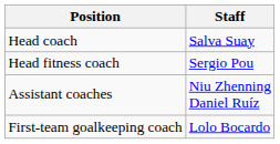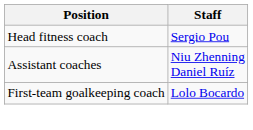- row: Head coach | Salva Suay
